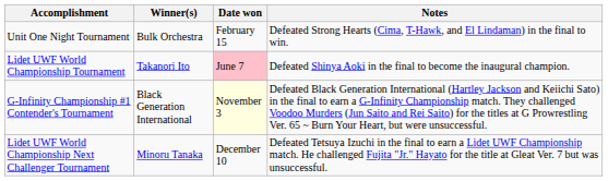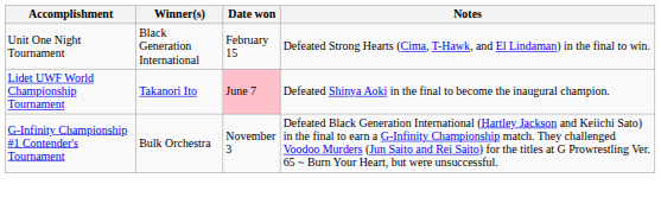Unit One Night Tournament | Winner(s): Bulk Orchestra -> Black Generation International
G-Infinity Championship #1 Contender's Tournament | Winner(s): Black Generation International -> Bulk Orchestra
G-Infinity Championship #1 Contender's Tournament | Date won: lightyellow background -> no background
- row: Lidet UWF World Championship Next Challenger Tournament | Minoru Tanaka | December 10 | Defeated Tetsuya Izuchi in the final to earn a Lidet UWF Championship match. He challenged Fujita "Jr." Hayato for the title at Gleat Ver. 7 but was unsuccessful.
